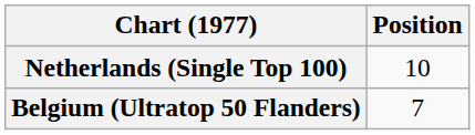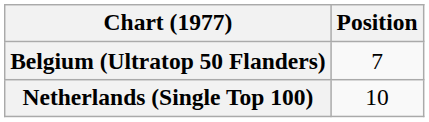rows swapped: Belgium (Ultratop 50 Flanders) <-> Netherlands (Single Top 100)
